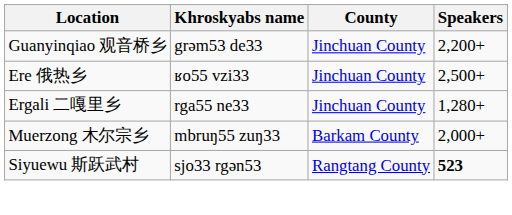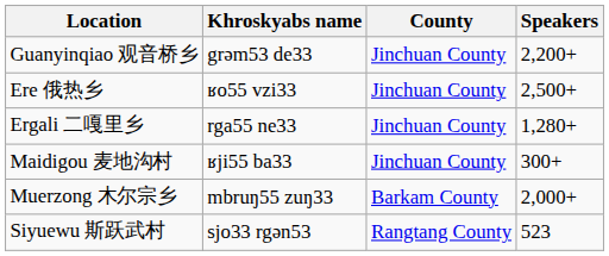+ row: Maidigou 麦地沟村 | ʁji55 ba33 | Jinchuan County | 300+
Siyuewu 斯跃武村 | Speakers: bold -> normal
